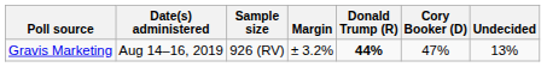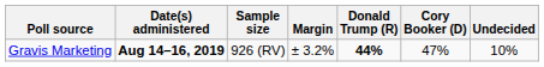Gravis Marketing | Date(s) administered: normal -> bold
Gravis Marketing | Undecided: 13% -> 10%
